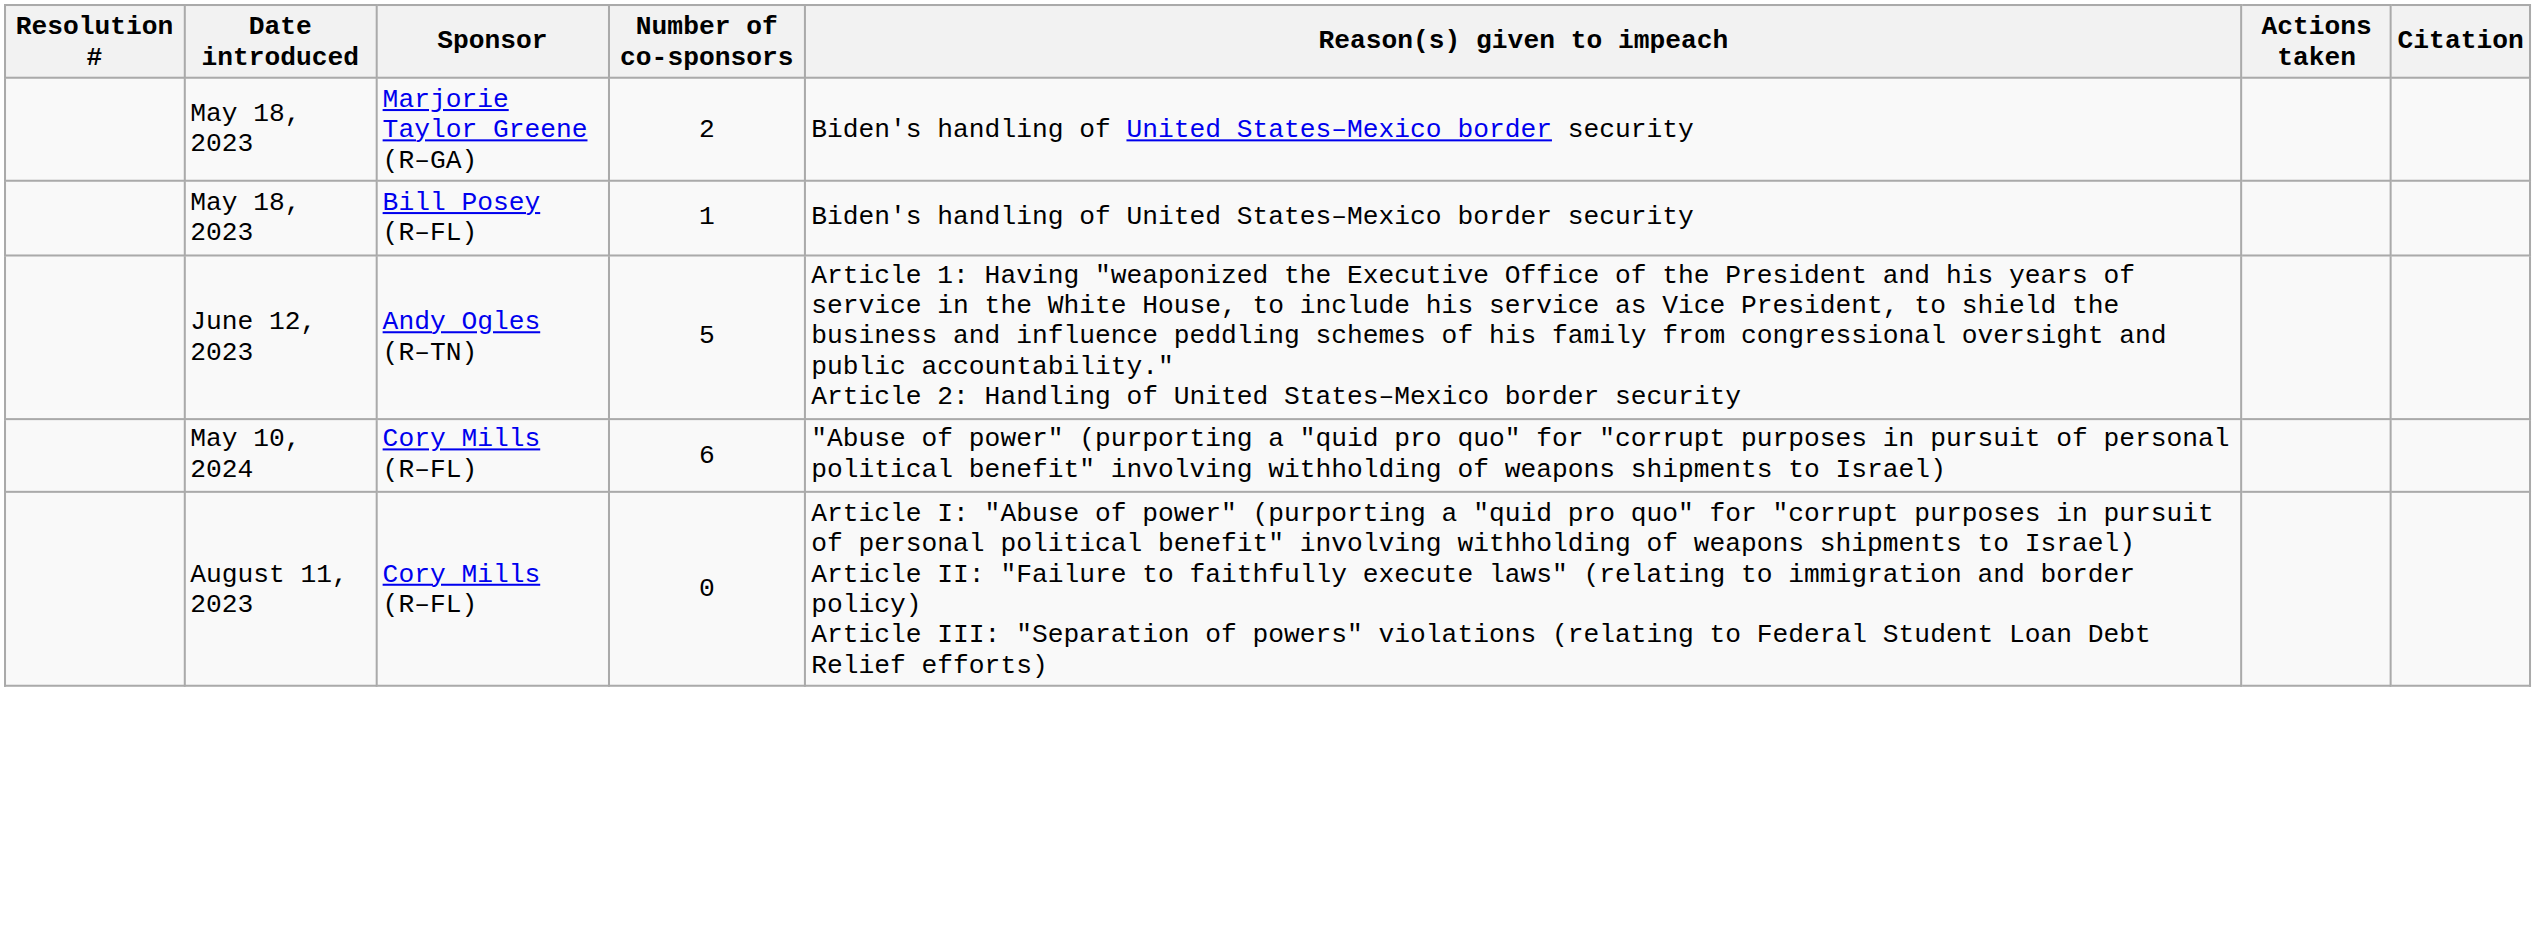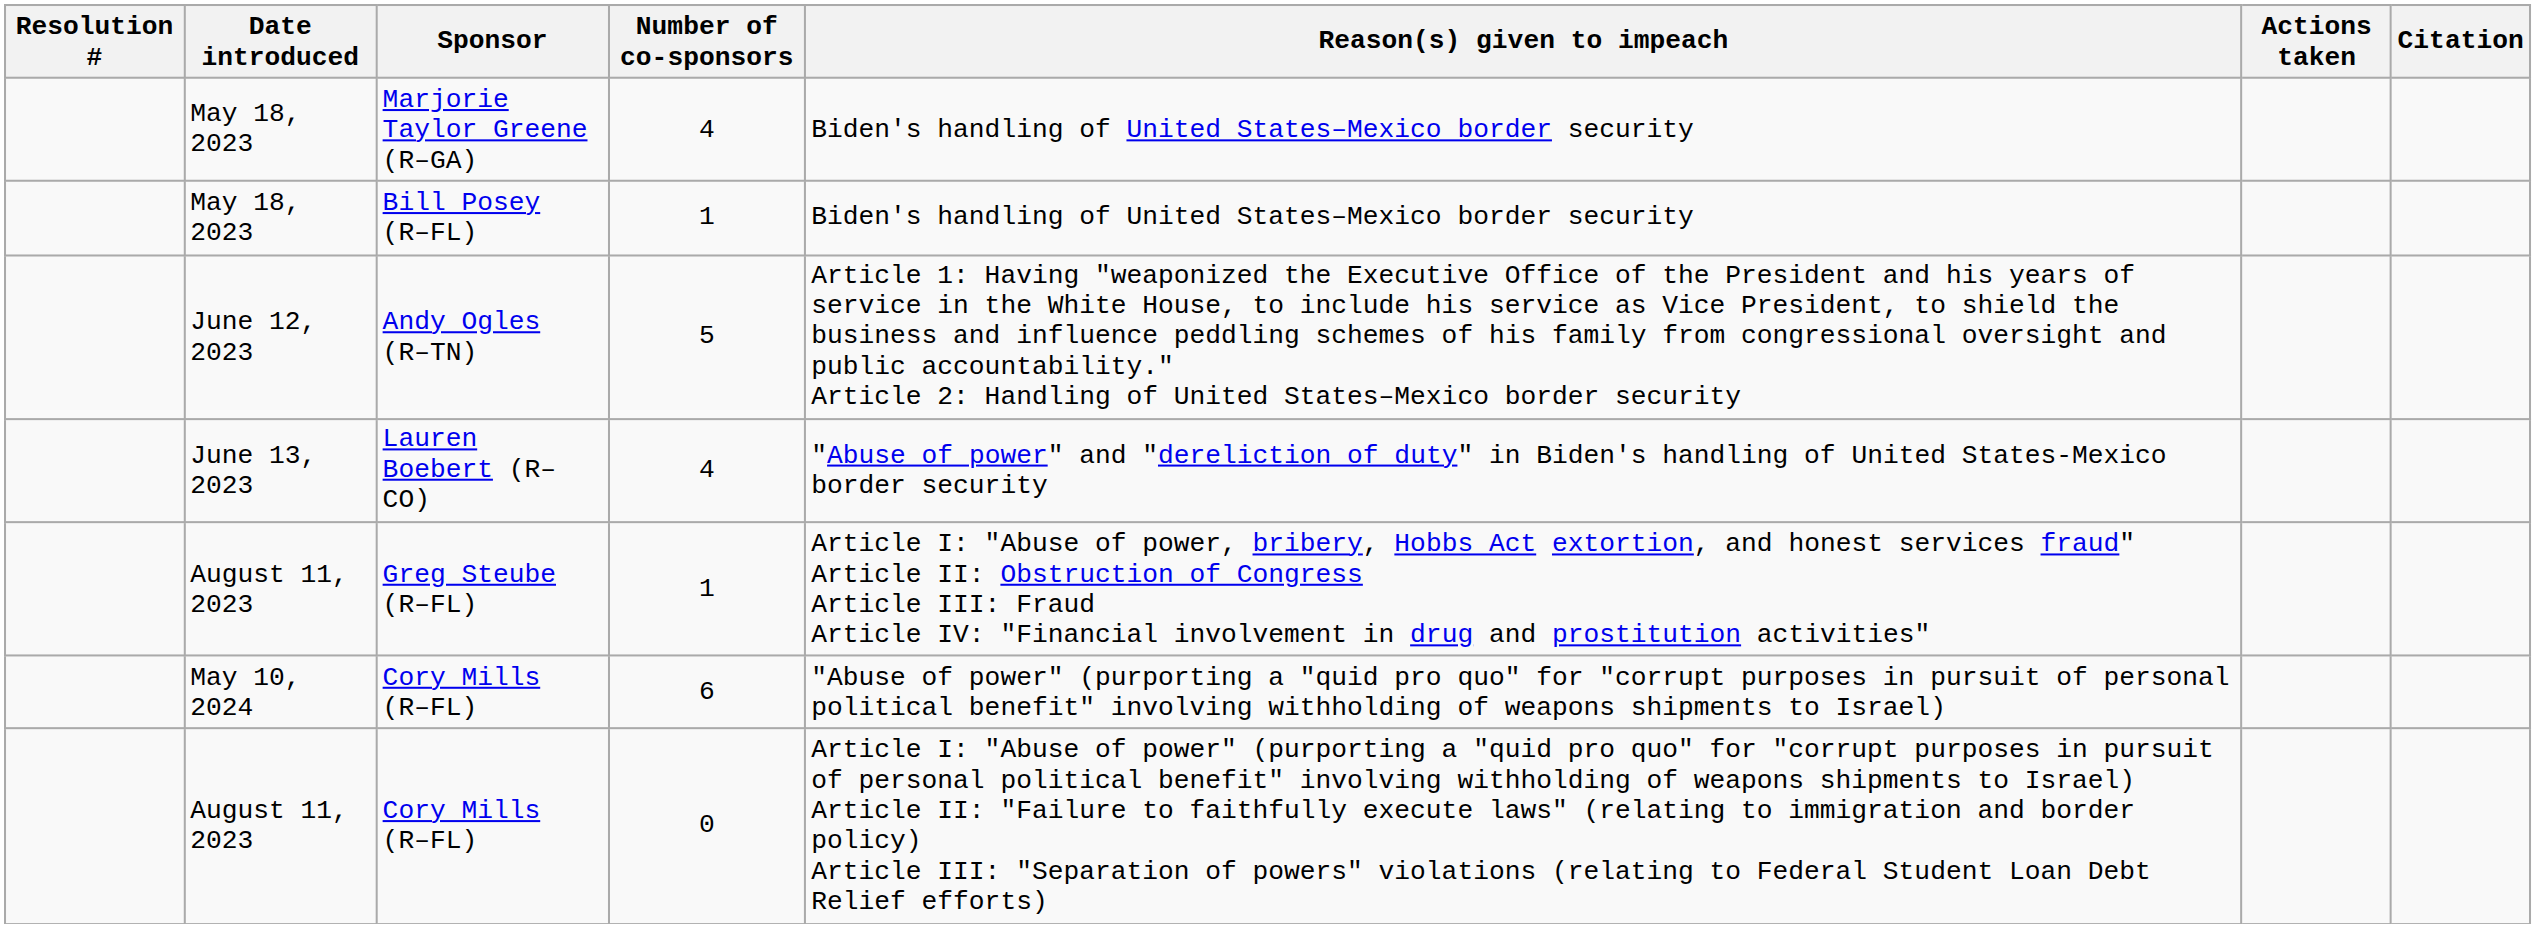Marjorie Taylor Greene (R–GA) | Number of co-sponsors: 2 -> 4
+ row: June 13, 2023 | Lauren Boebert (R–CO) | 4 | "Abuse of power" and "dereliction of duty" in Biden's handling of United States-Mexico border security
+ row: August 11, 2023 | Greg Steube (R–FL) | 1 | Article I: "Abuse of power, bribery, Hobbs Act extortion, and honest services fraud" Article II: Obstruction of Congress Article III: Fraud Article IV: "Financial involvement in drug and prostitution activities"
